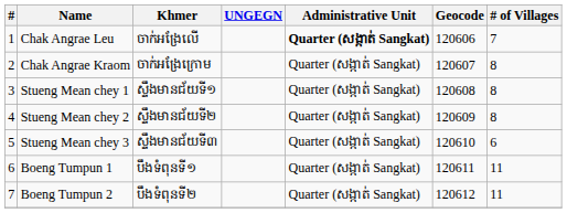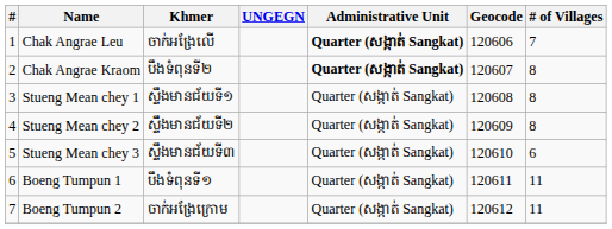Chak Angrae Kraom | Khmer: ចាក់អង្រែក្រោម -> បឹងទំពុនទី២
Chak Angrae Kraom | Administrative Unit: normal -> bold
Boeng Tumpun 2 | Khmer: បឹងទំពុនទី២ -> ចាក់អង្រែក្រោម
